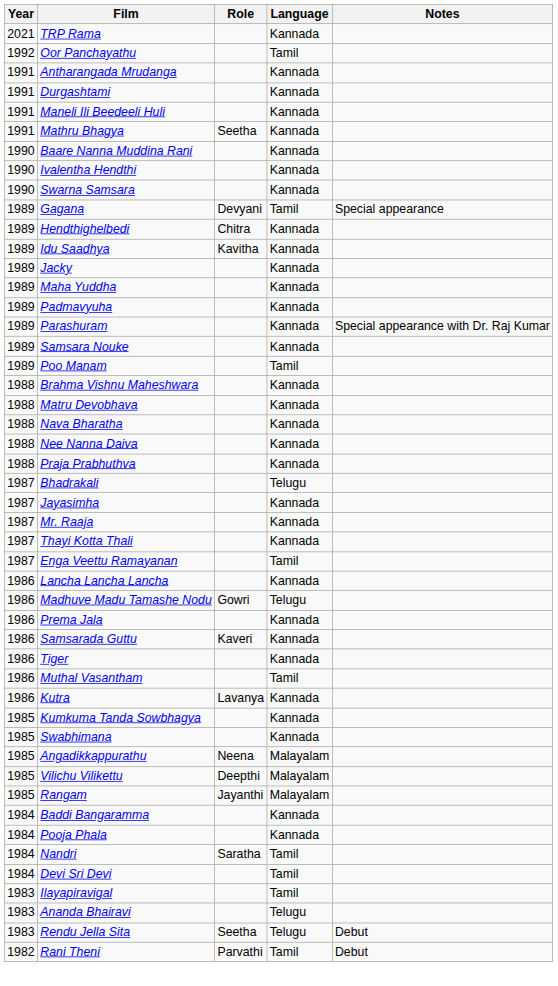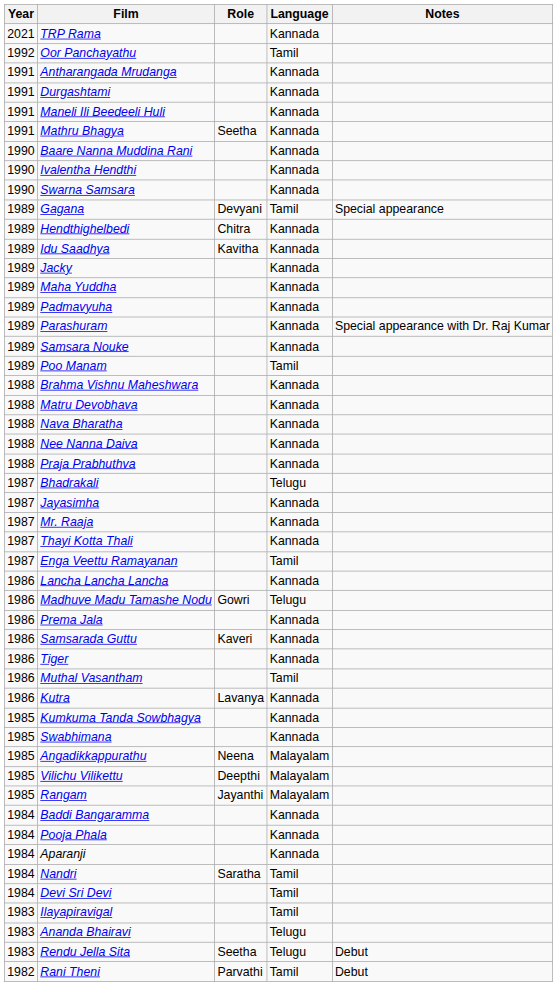+ row: 1984 | Aparanji | Kannada
